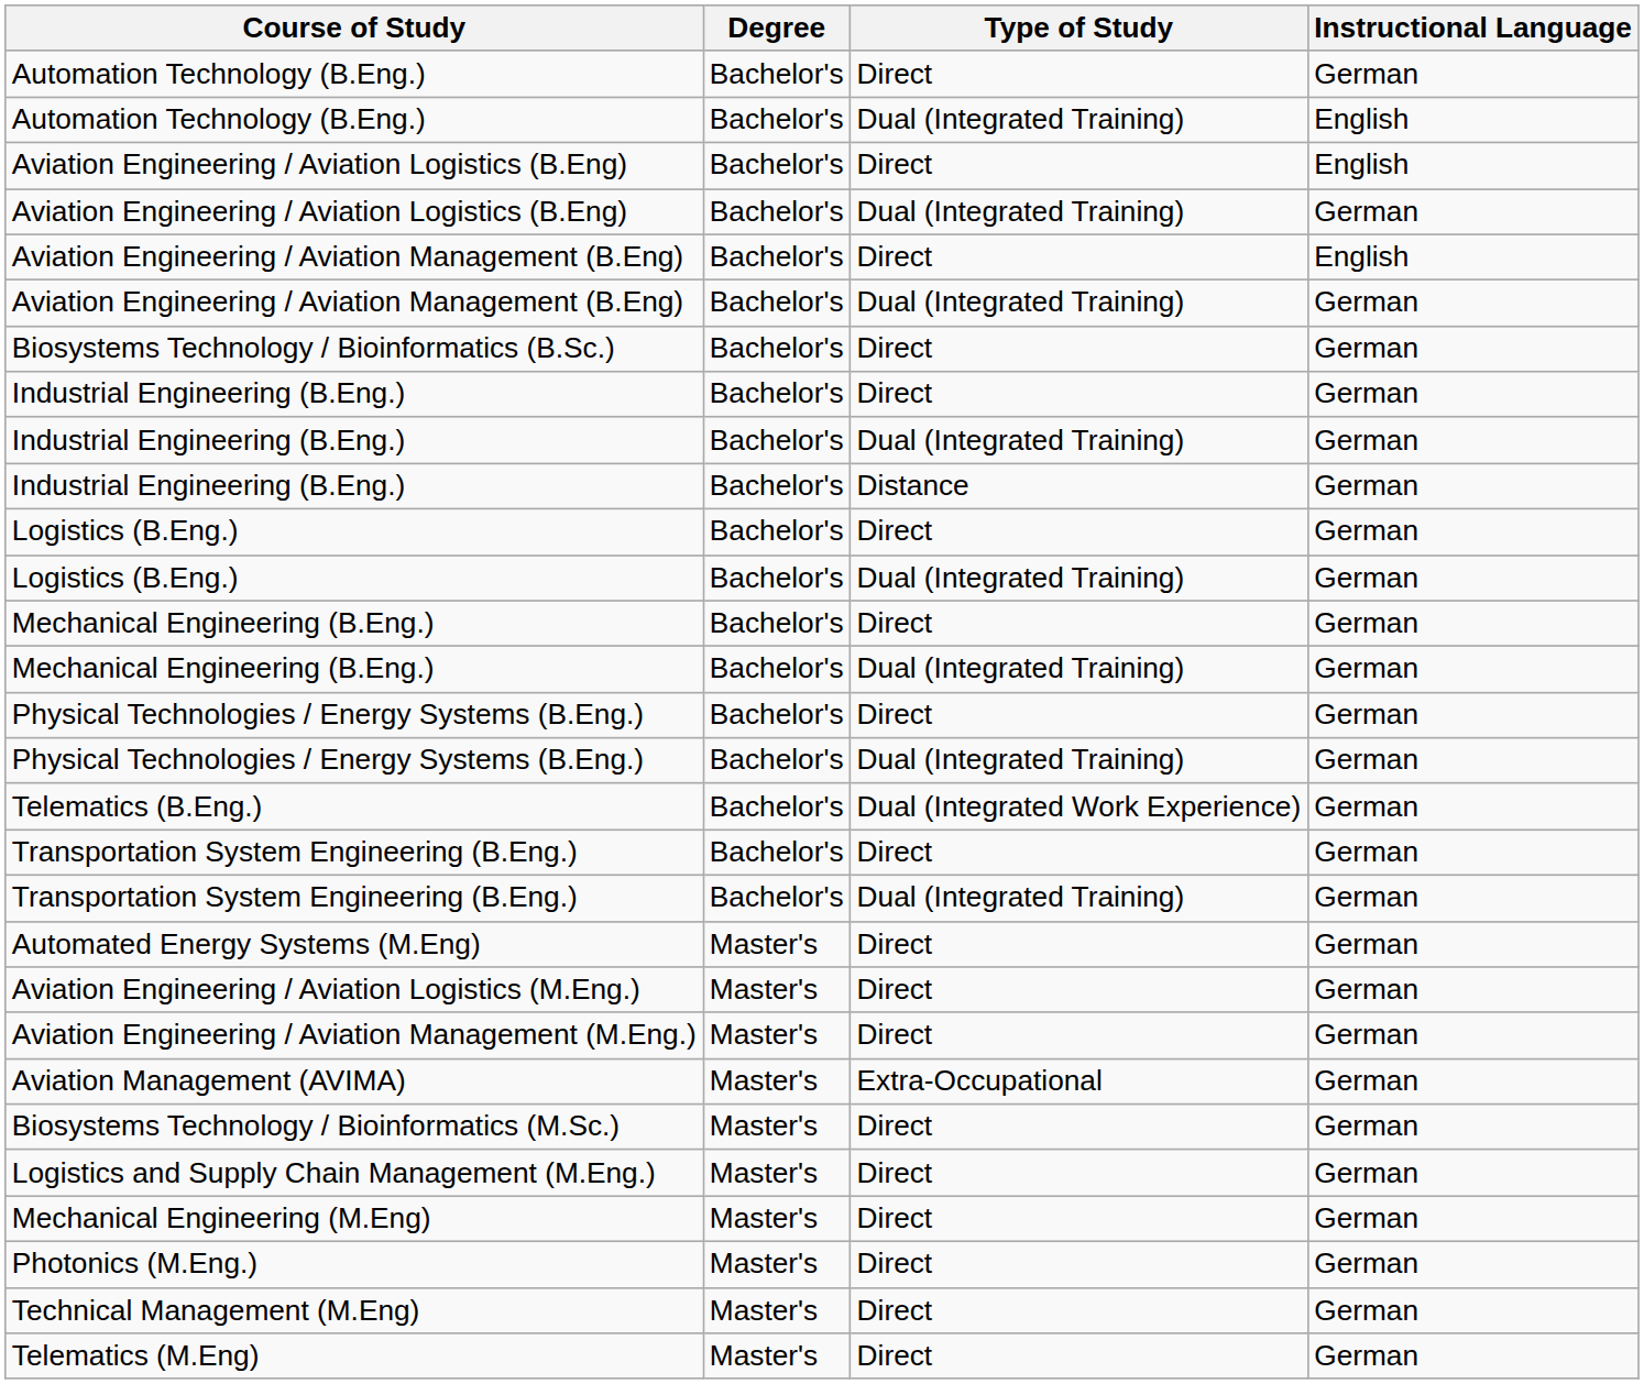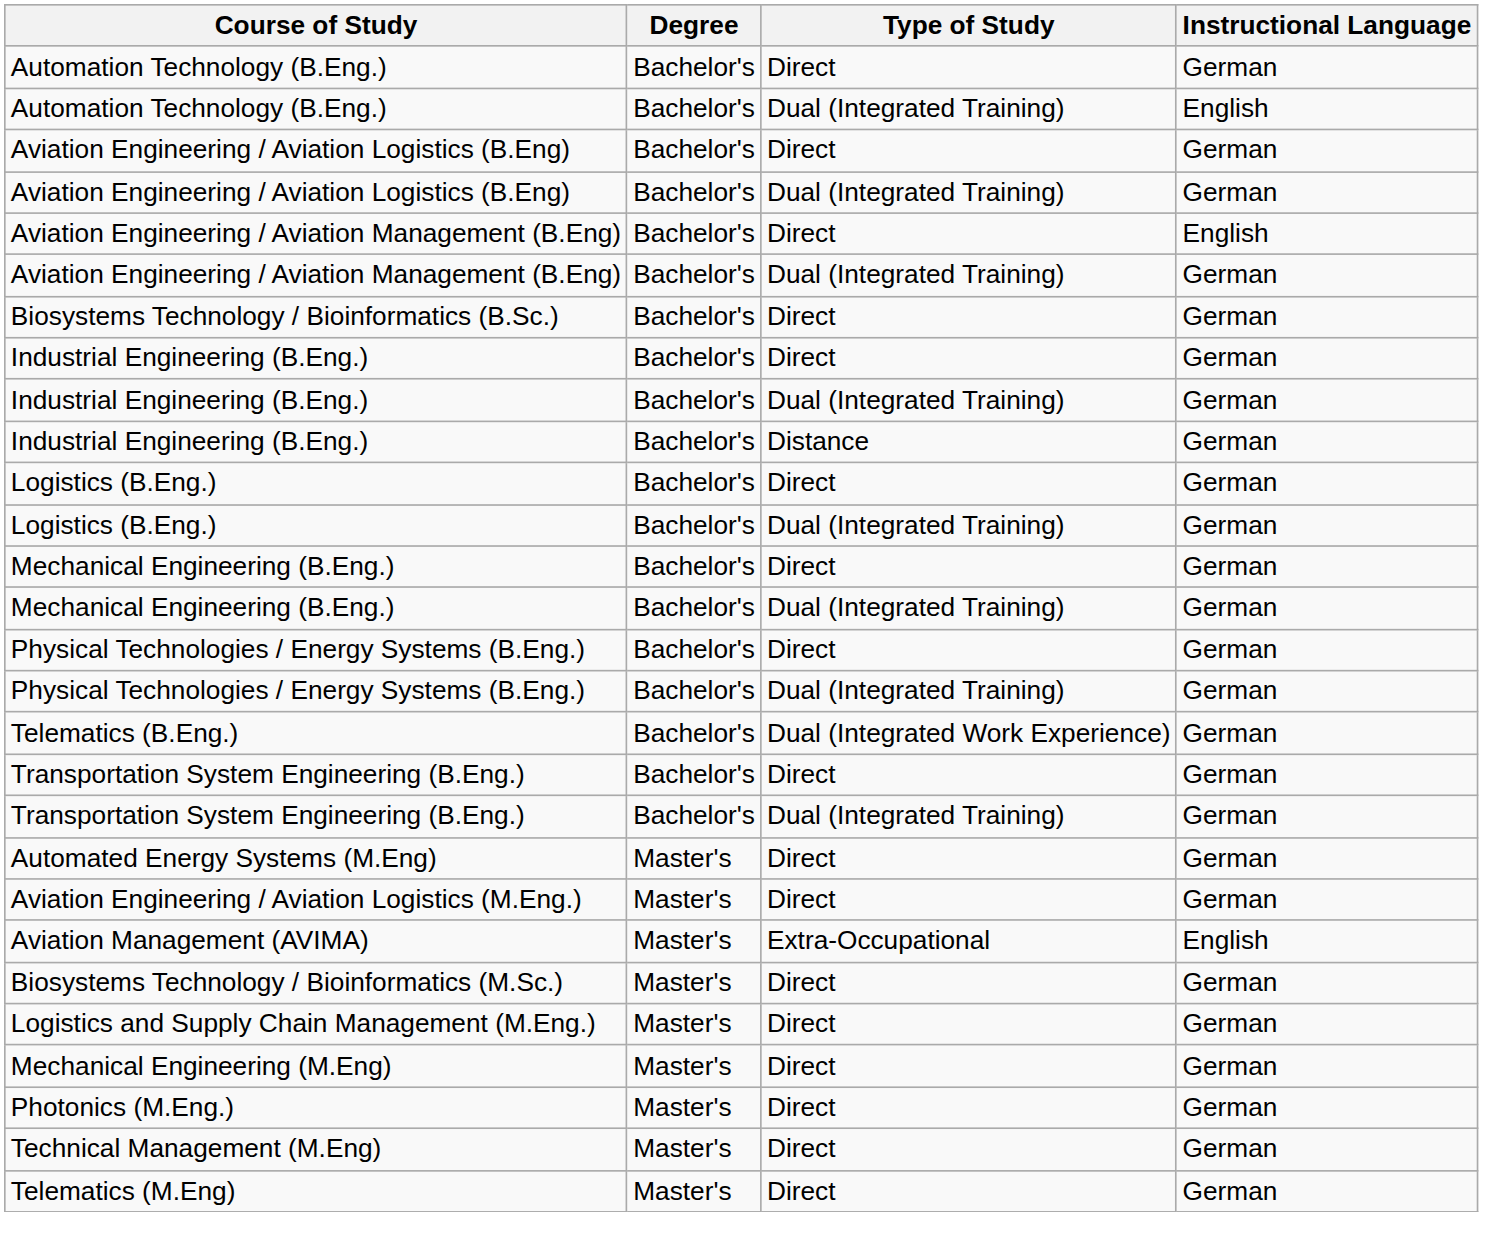Aviation Engineering / Aviation Logistics (B.Eng) / Direct | Instructional Language: English -> German
- row: Aviation Engineering / Aviation Management (M.Eng.) | Master's | Direct | German
Aviation Management (AVIMA) | Instructional Language: German -> English
